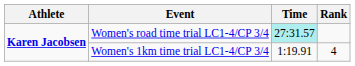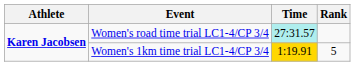Women's 1km time trial LC1-4/CP 3/4 | Time: no background -> gold background
Women's 1km time trial LC1-4/CP 3/4 | Rank: 4 -> 5
